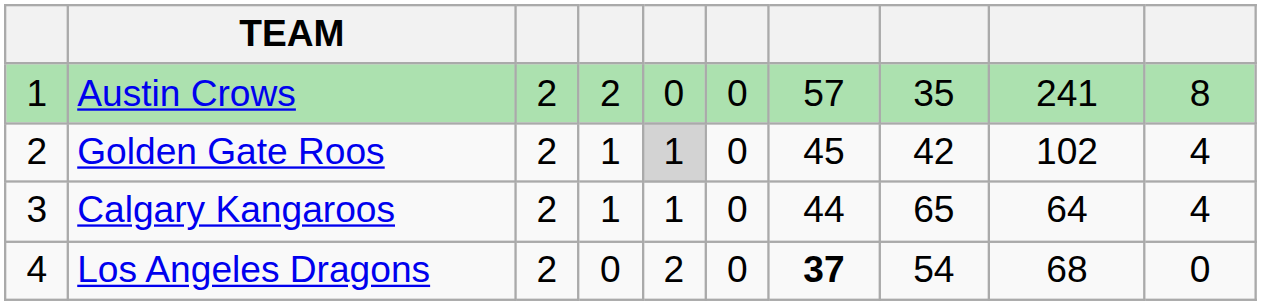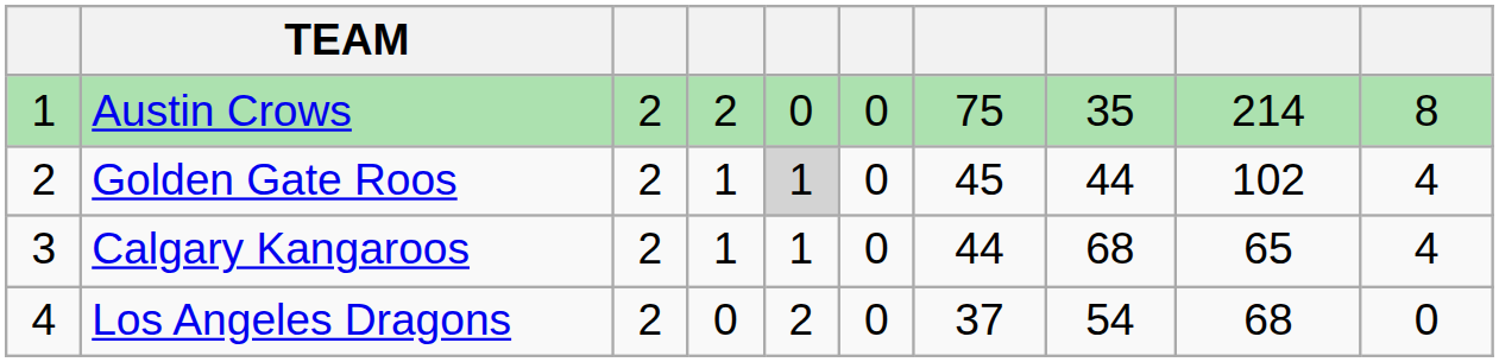Austin Crows | column 7: 57 -> 75
Austin Crows | column 9: 241 -> 214
Golden Gate Roos | column 8: 42 -> 44
Calgary Kangaroos | column 8: 65 -> 68
Calgary Kangaroos | column 9: 64 -> 65
Los Angeles Dragons | column 7: bold -> normal
